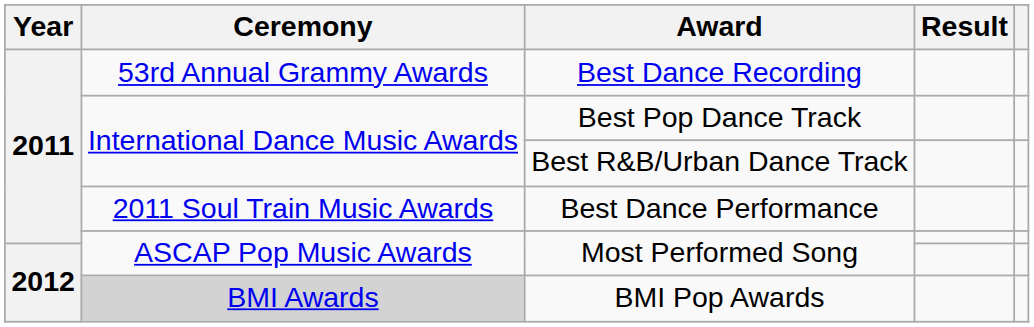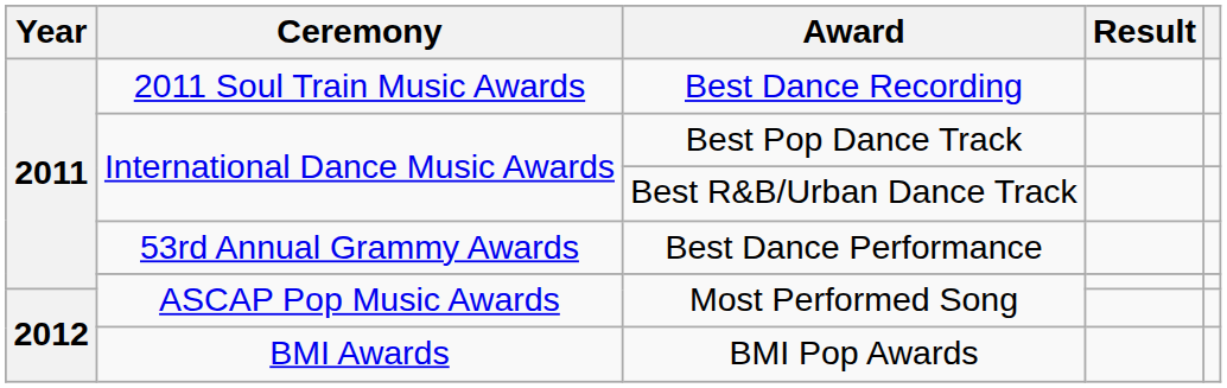Best Dance Recording | Ceremony: 53rd Annual Grammy Awards -> 2011 Soul Train Music Awards
Best Dance Performance | Ceremony: 2011 Soul Train Music Awards -> 53rd Annual Grammy Awards
BMI Pop Awards | Ceremony: lightgrey background -> no background
